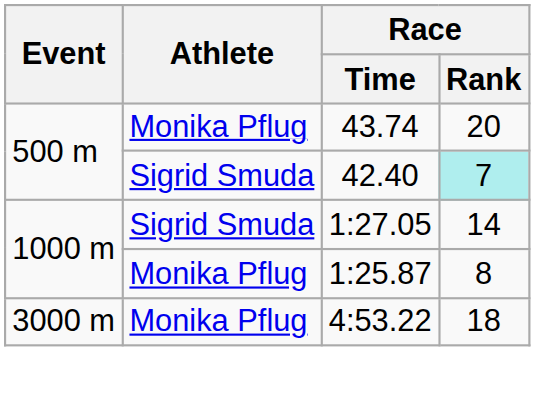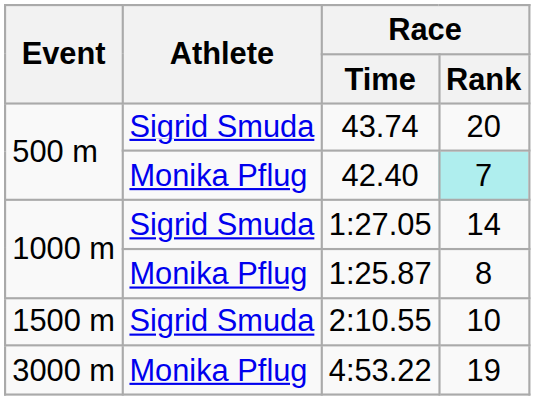43.74 | Athlete: Monika Pflug -> Sigrid Smuda
42.40 | Athlete: Sigrid Smuda -> Monika Pflug
+ row: 1500 m | Sigrid Smuda | 2:10.55 | 10
4:53.22 | Race / Rank: 18 -> 19
